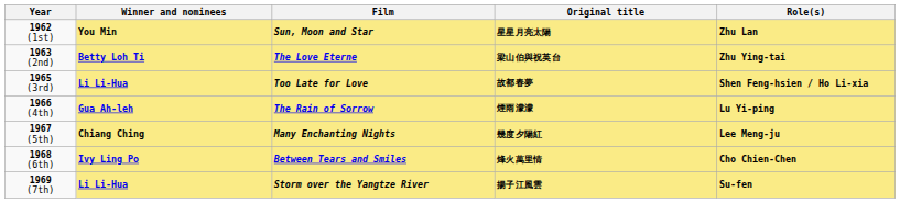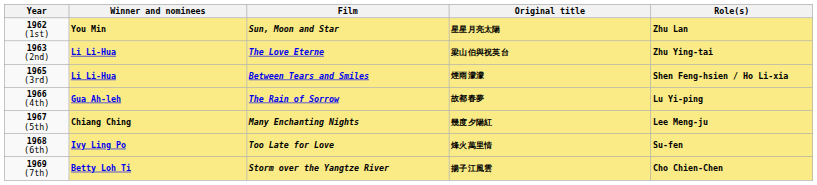1963 (2nd) | Winner and nominees: Betty Loh Ti -> Li Li-Hua
1965 (3rd) | Film: Too Late for Love -> Between Tears and Smiles
1965 (3rd) | Original title: 故都春夢 -> 煙雨濛濛
1966 (4th) | Original title: 煙雨濛濛 -> 故都春夢
1968 (6th) | Film: Between Tears and Smiles -> Too Late for Love
1968 (6th) | Role(s): Cho Chien-Chen -> Su-fen
1969 (7th) | Winner and nominees: Li Li-Hua -> Betty Loh Ti
1969 (7th) | Role(s): Su-fen -> Cho Chien-Chen
